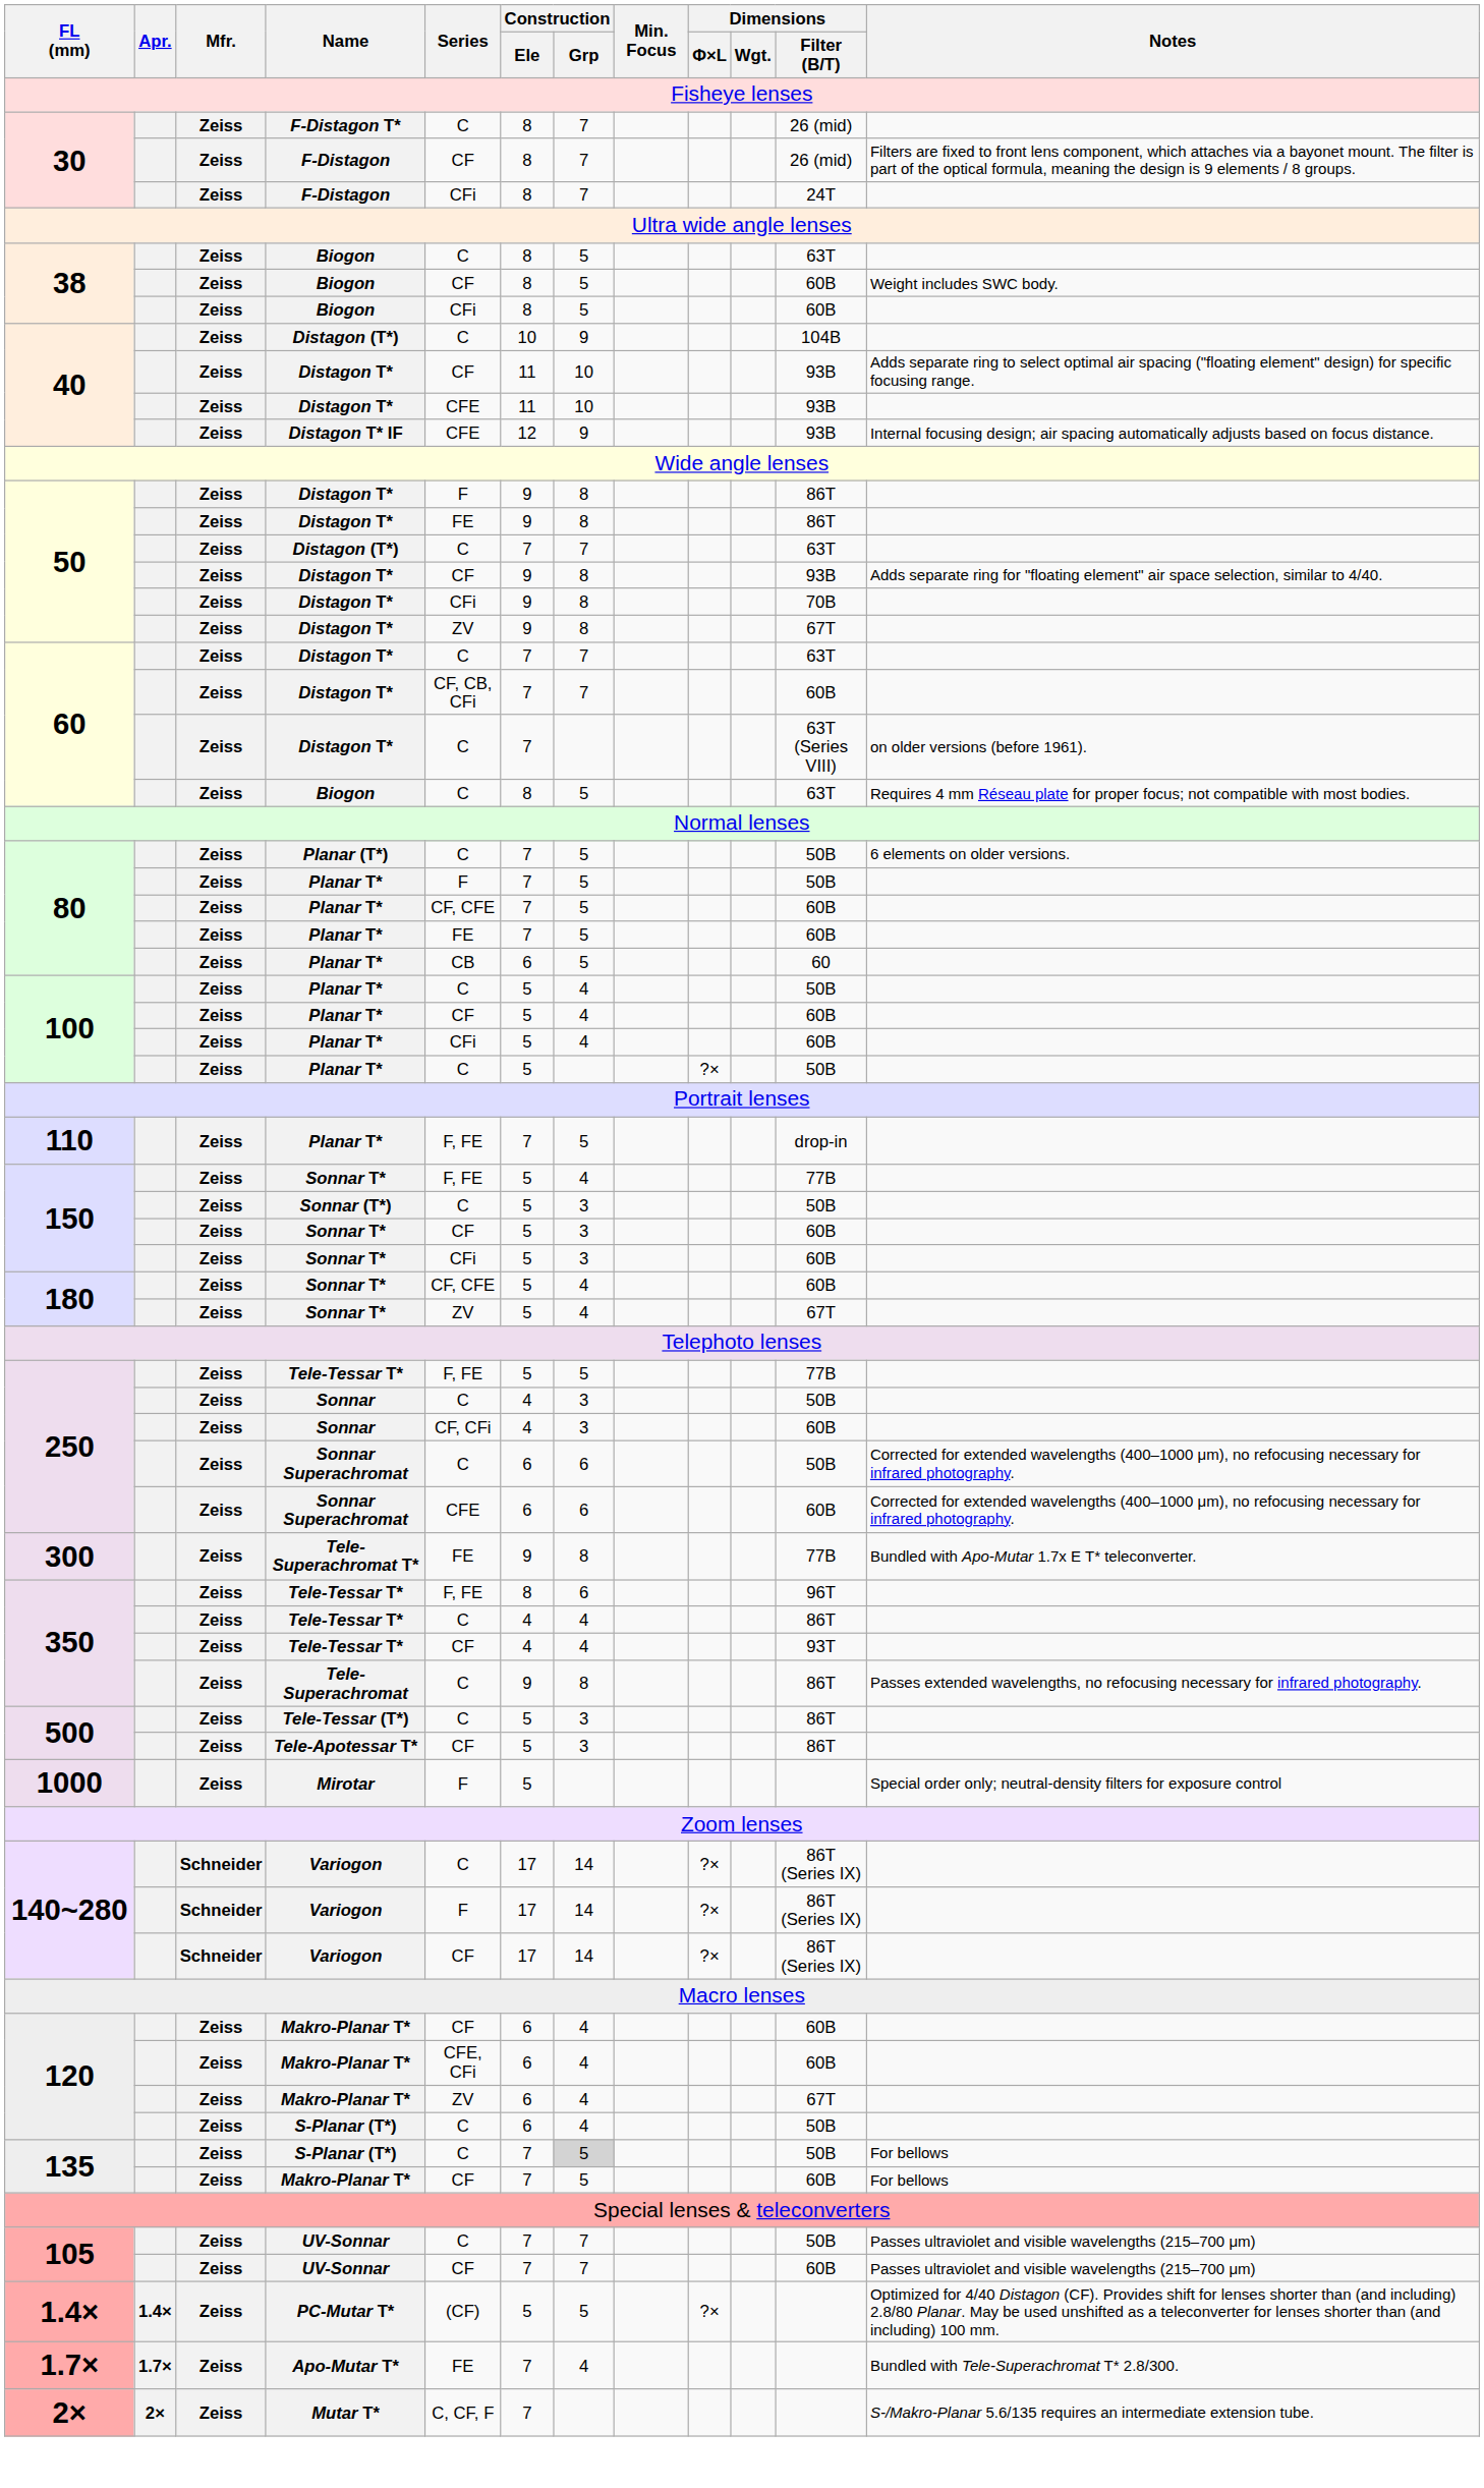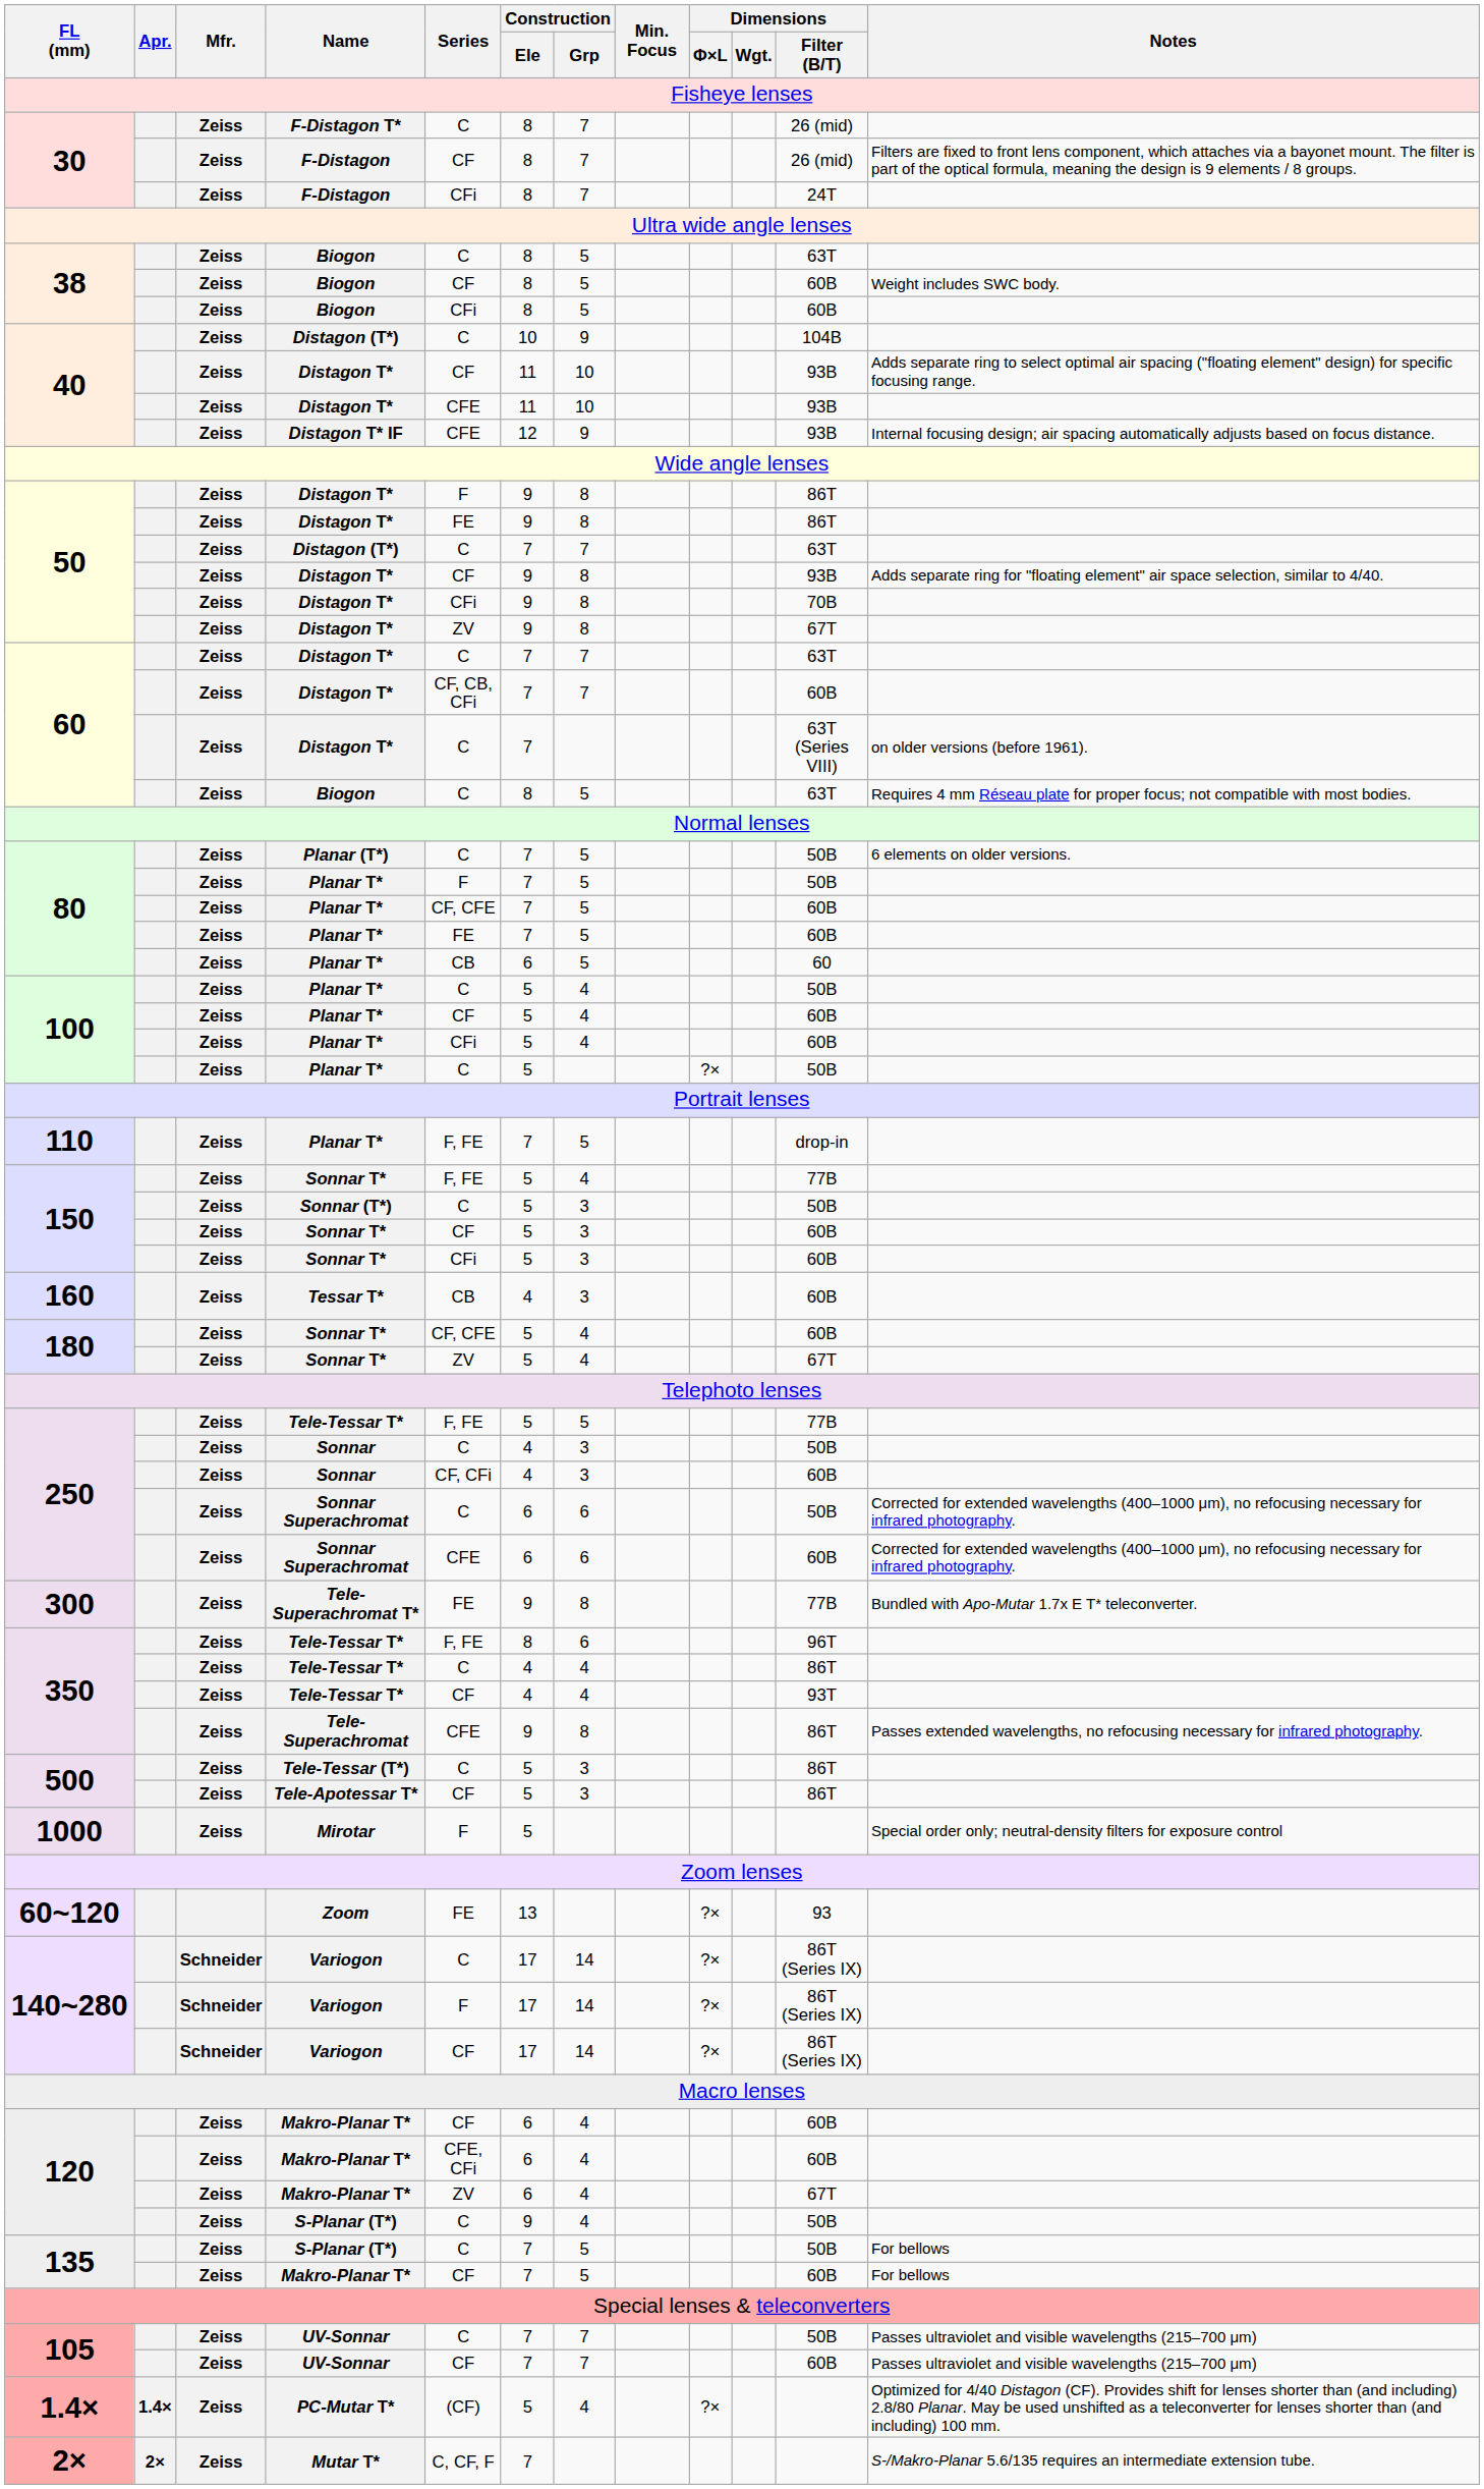+ row: 160 | Zeiss | Tessar T* | CB | 4 | 3 | 60B
Tele-Superachromat | Series: C -> CFE
+ row: 60~120 | Zoom | FE | 13 | ?× | 93
120 / S-Planar (T*) | Construction / Ele: 6 -> 9
135 / S-Planar (T*) | Construction / Grp: lightgrey background -> no background
PC-Mutar T* | Construction / Grp: 5 -> 4
- row: 1.7× | 1.7× | Zeiss | Apo-Mutar T* | FE | 7 | 4 | Bundled with Tele-Superachromat T* 2.8/300.
